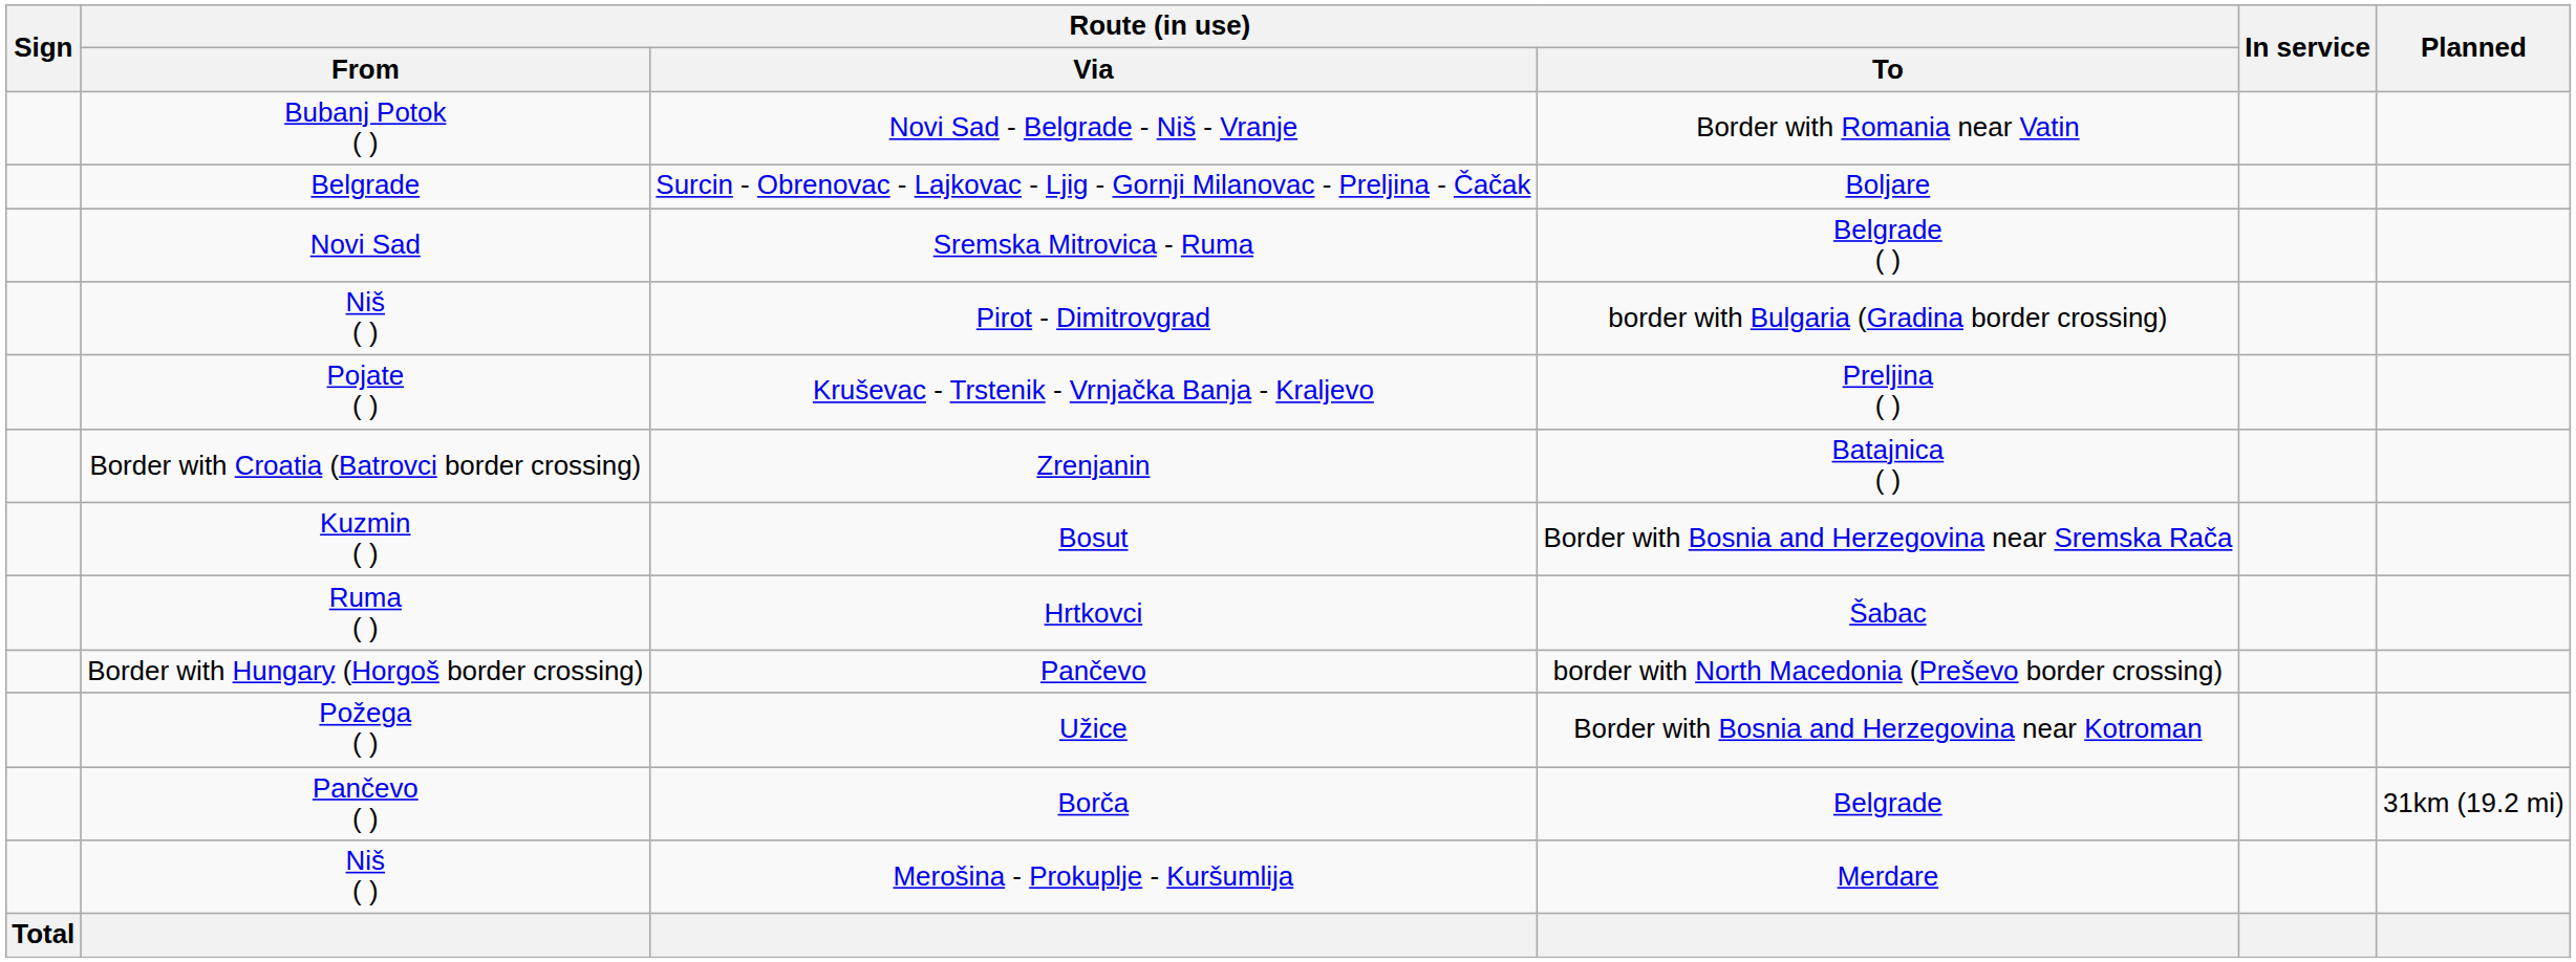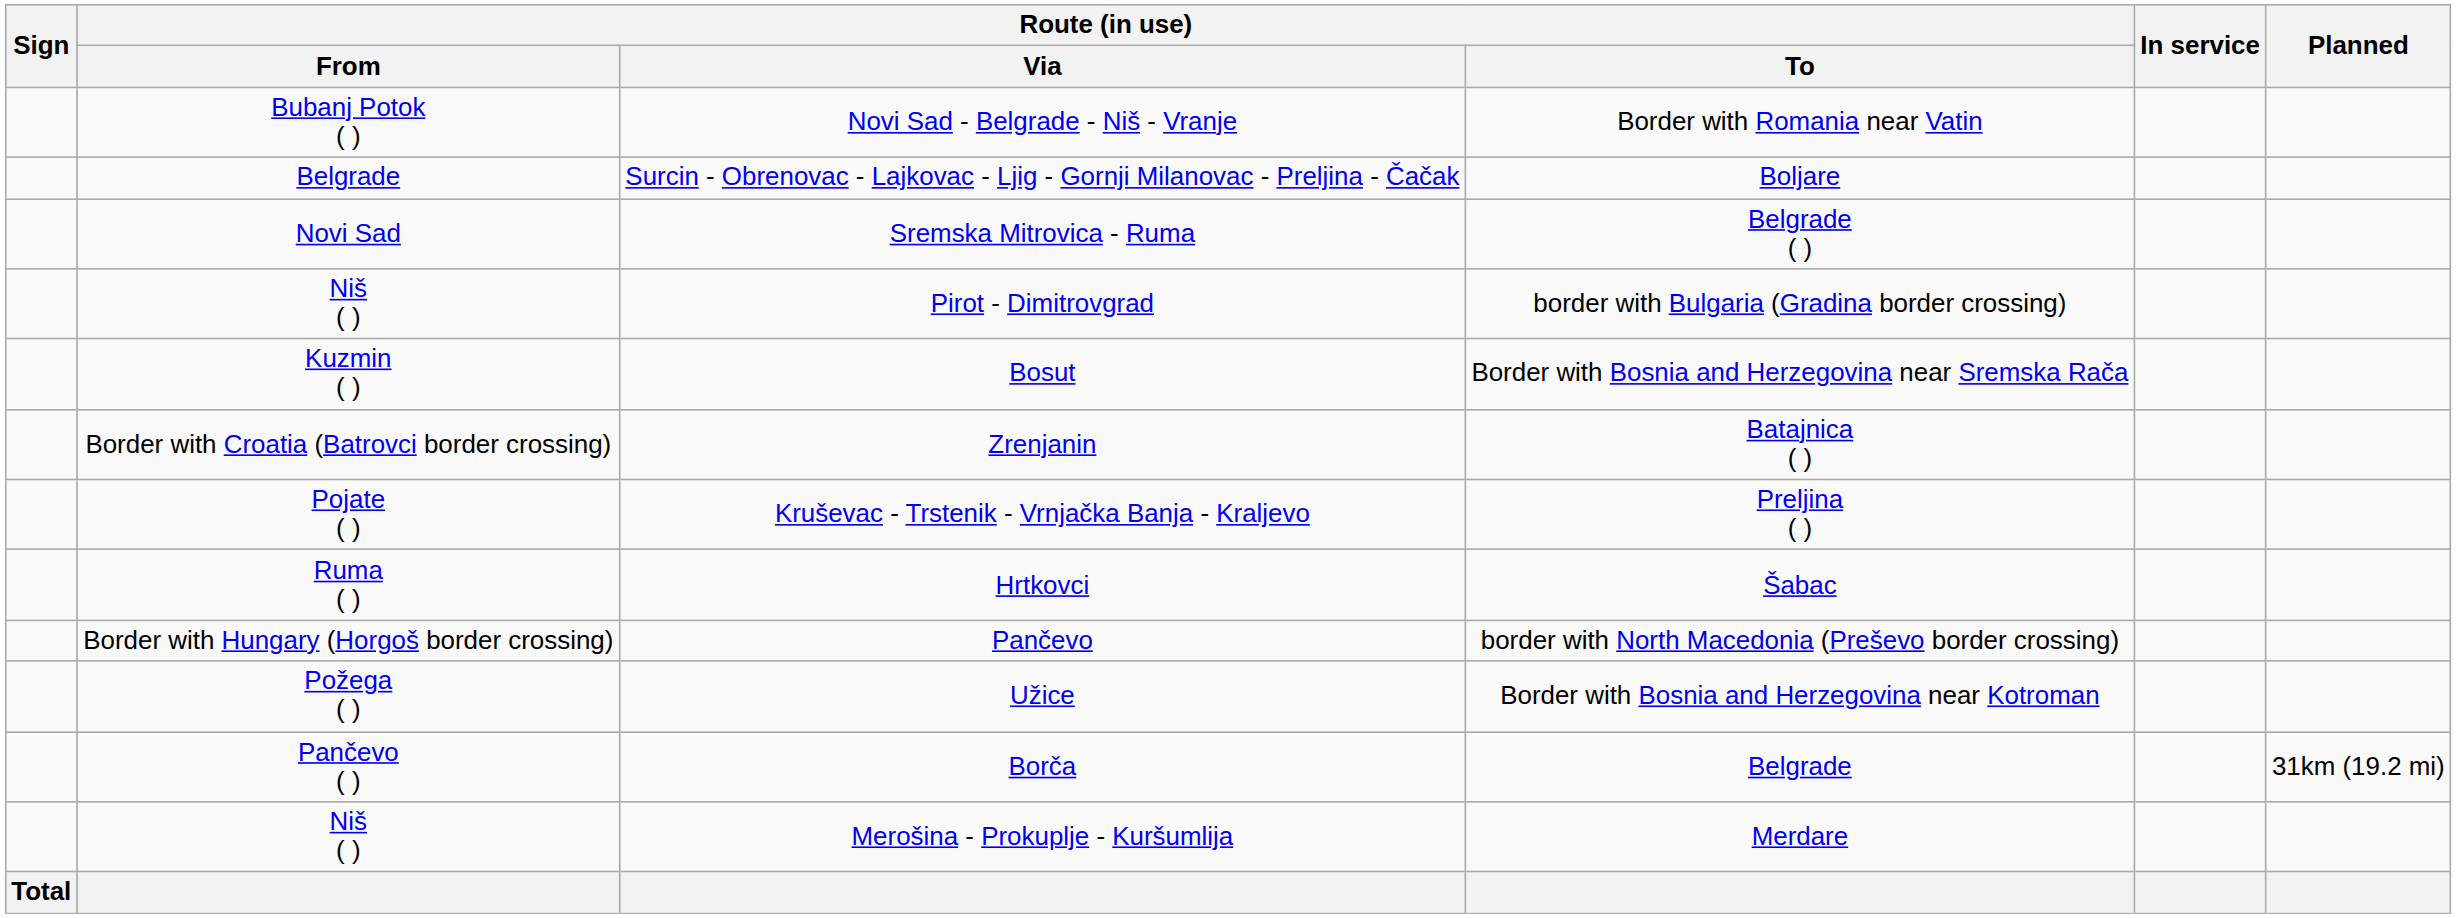rows swapped: Kruševac - Trstenik - Vrnjačka Banja - Kraljevo <-> Bosut
